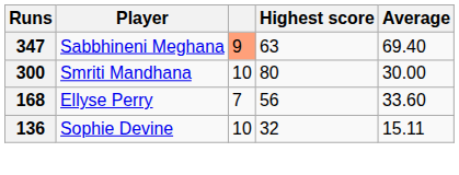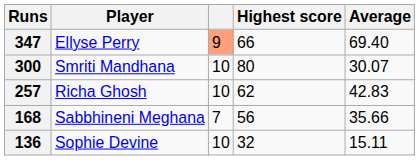347 | Player: Sabbhineni Meghana -> Ellyse Perry
347 | Highest score: 63 -> 66
300 | Average: 30.00 -> 30.07
+ row: 257 | Richa Ghosh | 10 | 62 | 42.83
168 | Player: Ellyse Perry -> Sabbhineni Meghana
168 | Average: 33.60 -> 35.66
